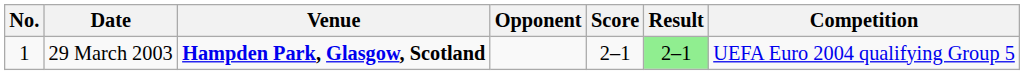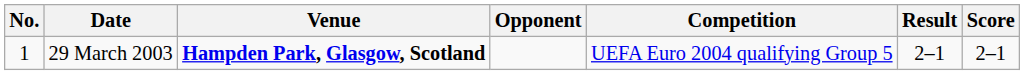columns swapped: Score <-> Competition
29 March 2003 | Result: lightgreen background -> no background
